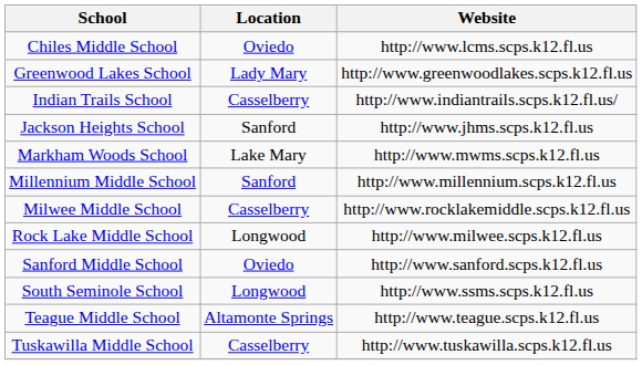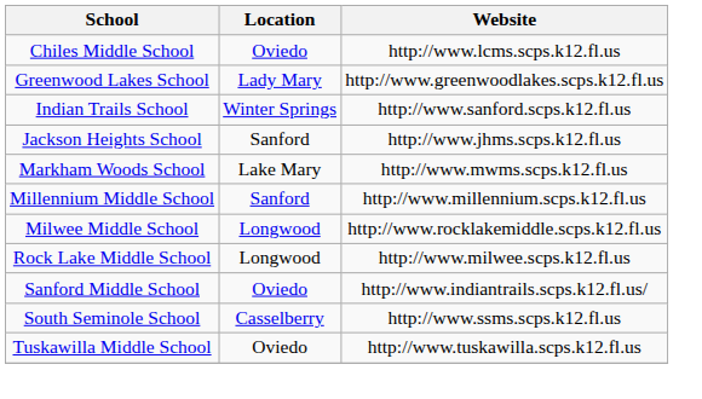Indian Trails School | Location: Casselberry -> Winter Springs
Indian Trails School | Website: http://www.indiantrails.scps.k12.fl.us/ -> http://www.sanford.scps.k12.fl.us
Milwee Middle School | Location: Casselberry -> Longwood
Sanford Middle School | Website: http://www.sanford.scps.k12.fl.us -> http://www.indiantrails.scps.k12.fl.us/
South Seminole School | Location: Longwood -> Casselberry
- row: Teague Middle School | Altamonte Springs | http://www.teague.scps.k12.fl.us
Tuskawilla Middle School | Location: Casselberry -> Oviedo
